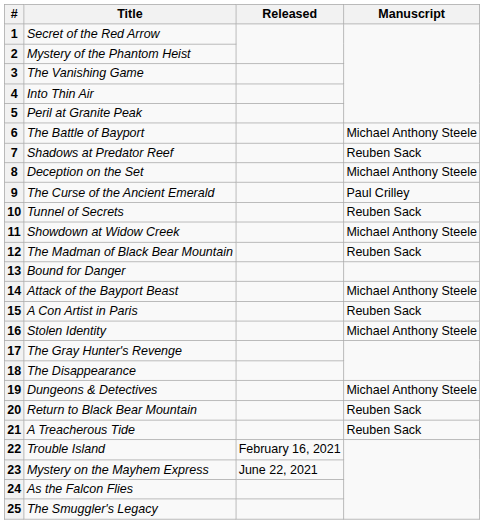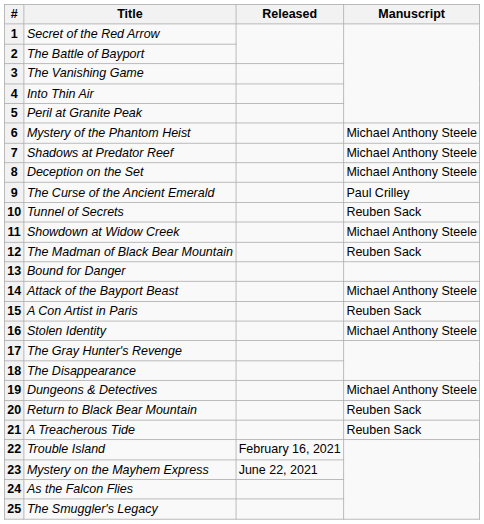2 | Title: Mystery of the Phantom Heist -> The Battle of Bayport
6 | Title: The Battle of Bayport -> Mystery of the Phantom Heist
7 | Manuscript: Reuben Sack -> Michael Anthony Steele
